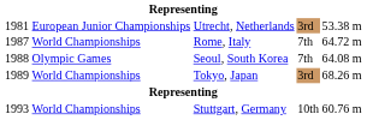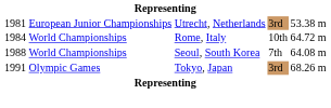Rome, Italy | column 1: 1987 -> 1984
Rome, Italy | column 4: 7th -> 10th
Seoul, South Korea | column 2: Olympic Games -> World Championships
Tokyo, Japan | column 1: 1989 -> 1991
Tokyo, Japan | column 2: World Championships -> Olympic Games
- row: 1993 | World Championships | Stuttgart, Germany | 10th | 60.76 m
